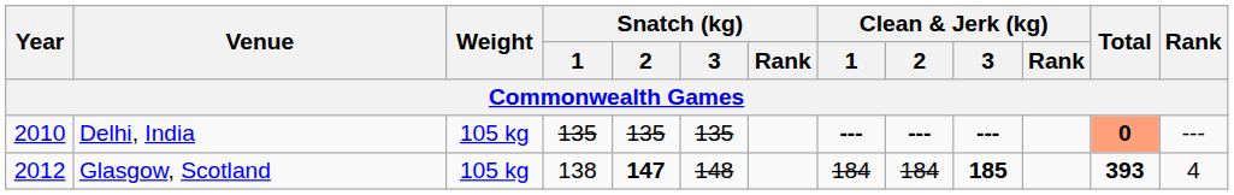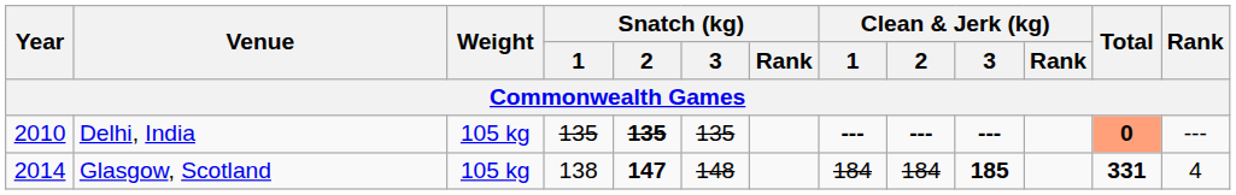Delhi, India | Snatch (kg) / 2: normal -> bold
Glasgow, Scotland | Year: 2012 -> 2014
Glasgow, Scotland | Total: 393 -> 331
